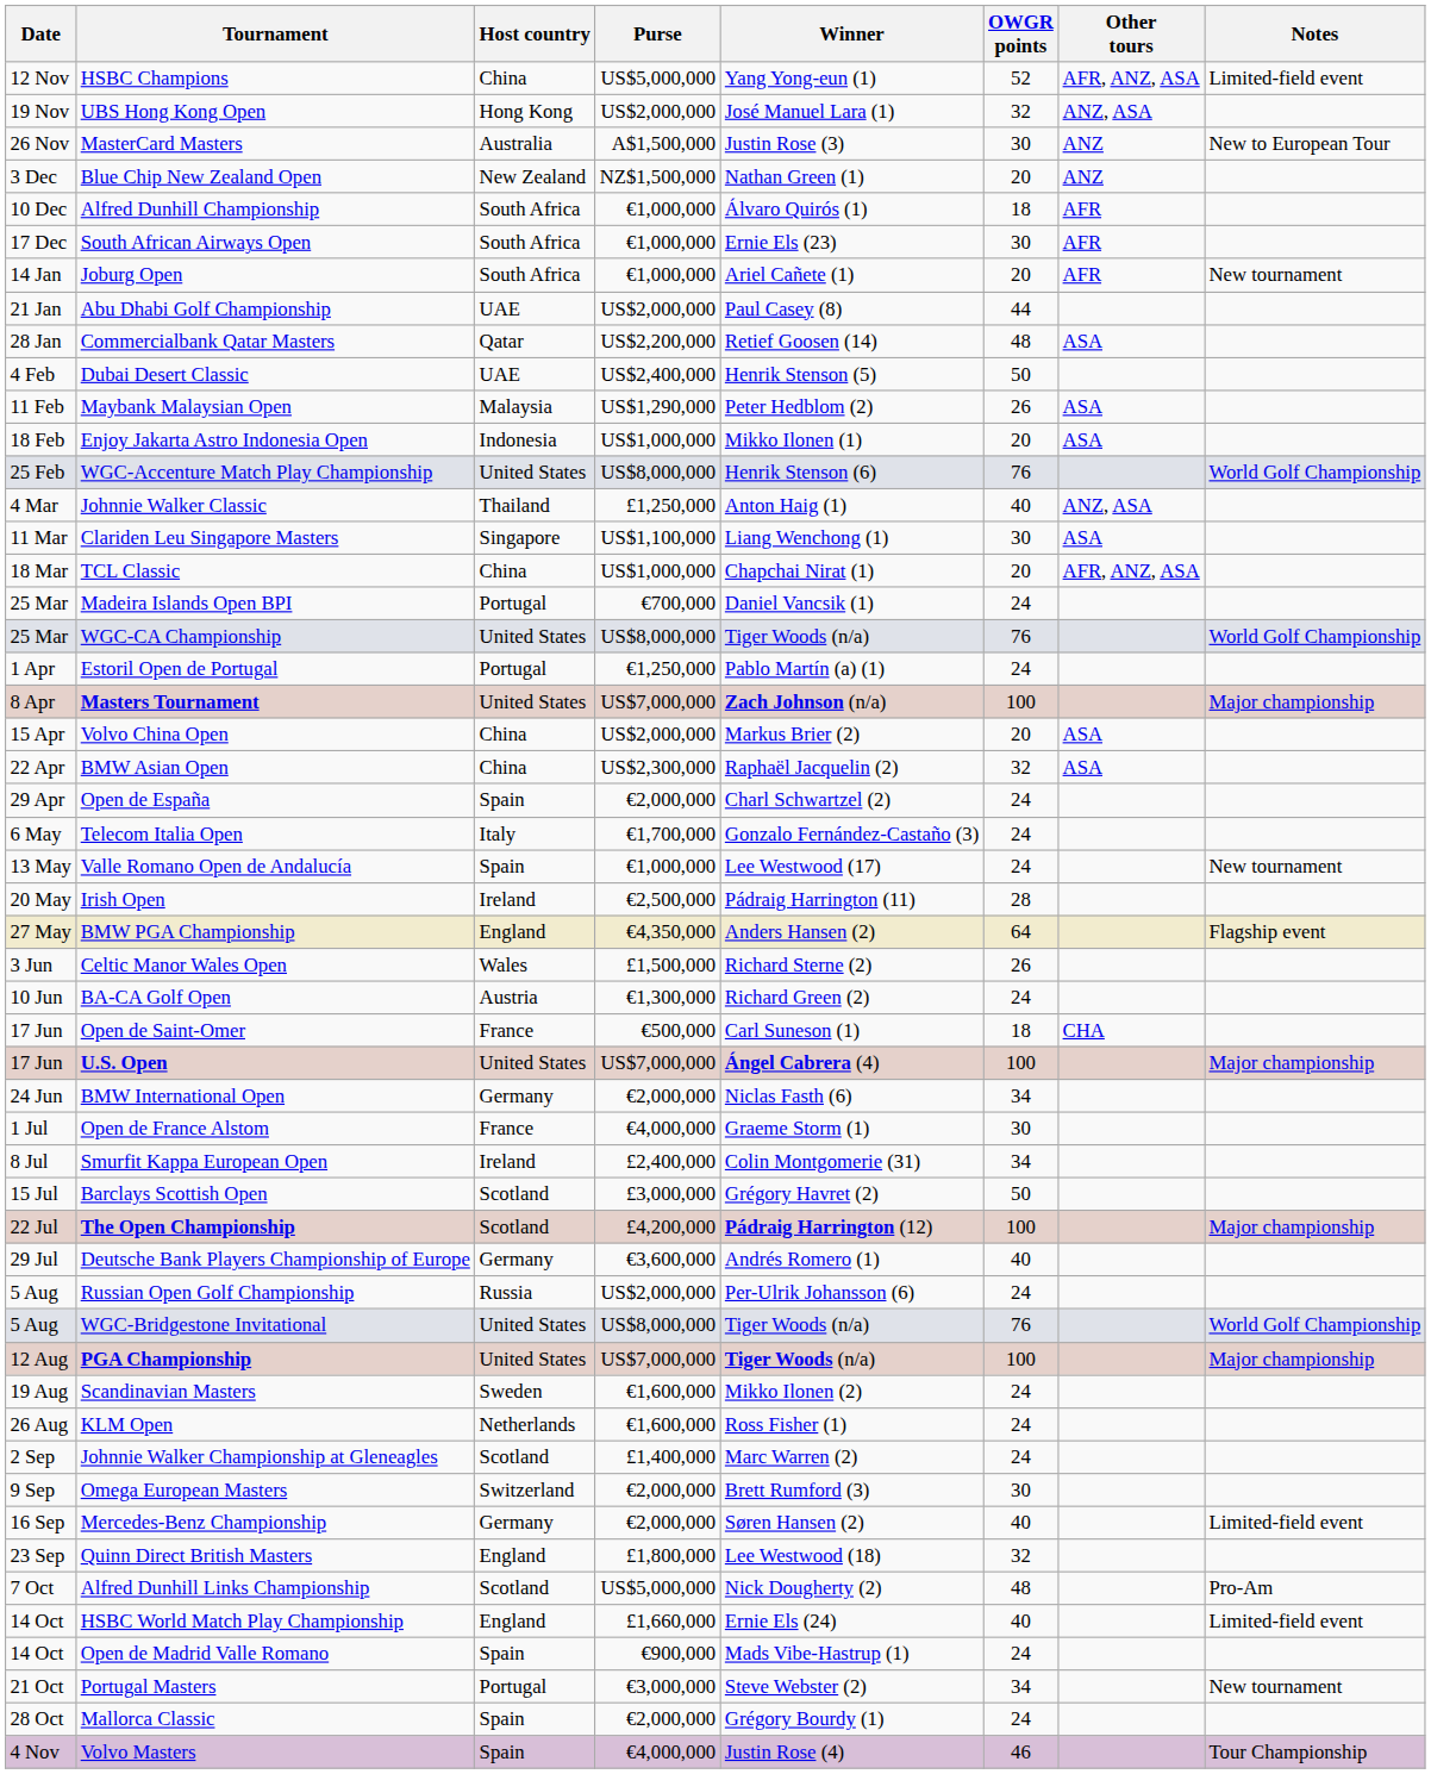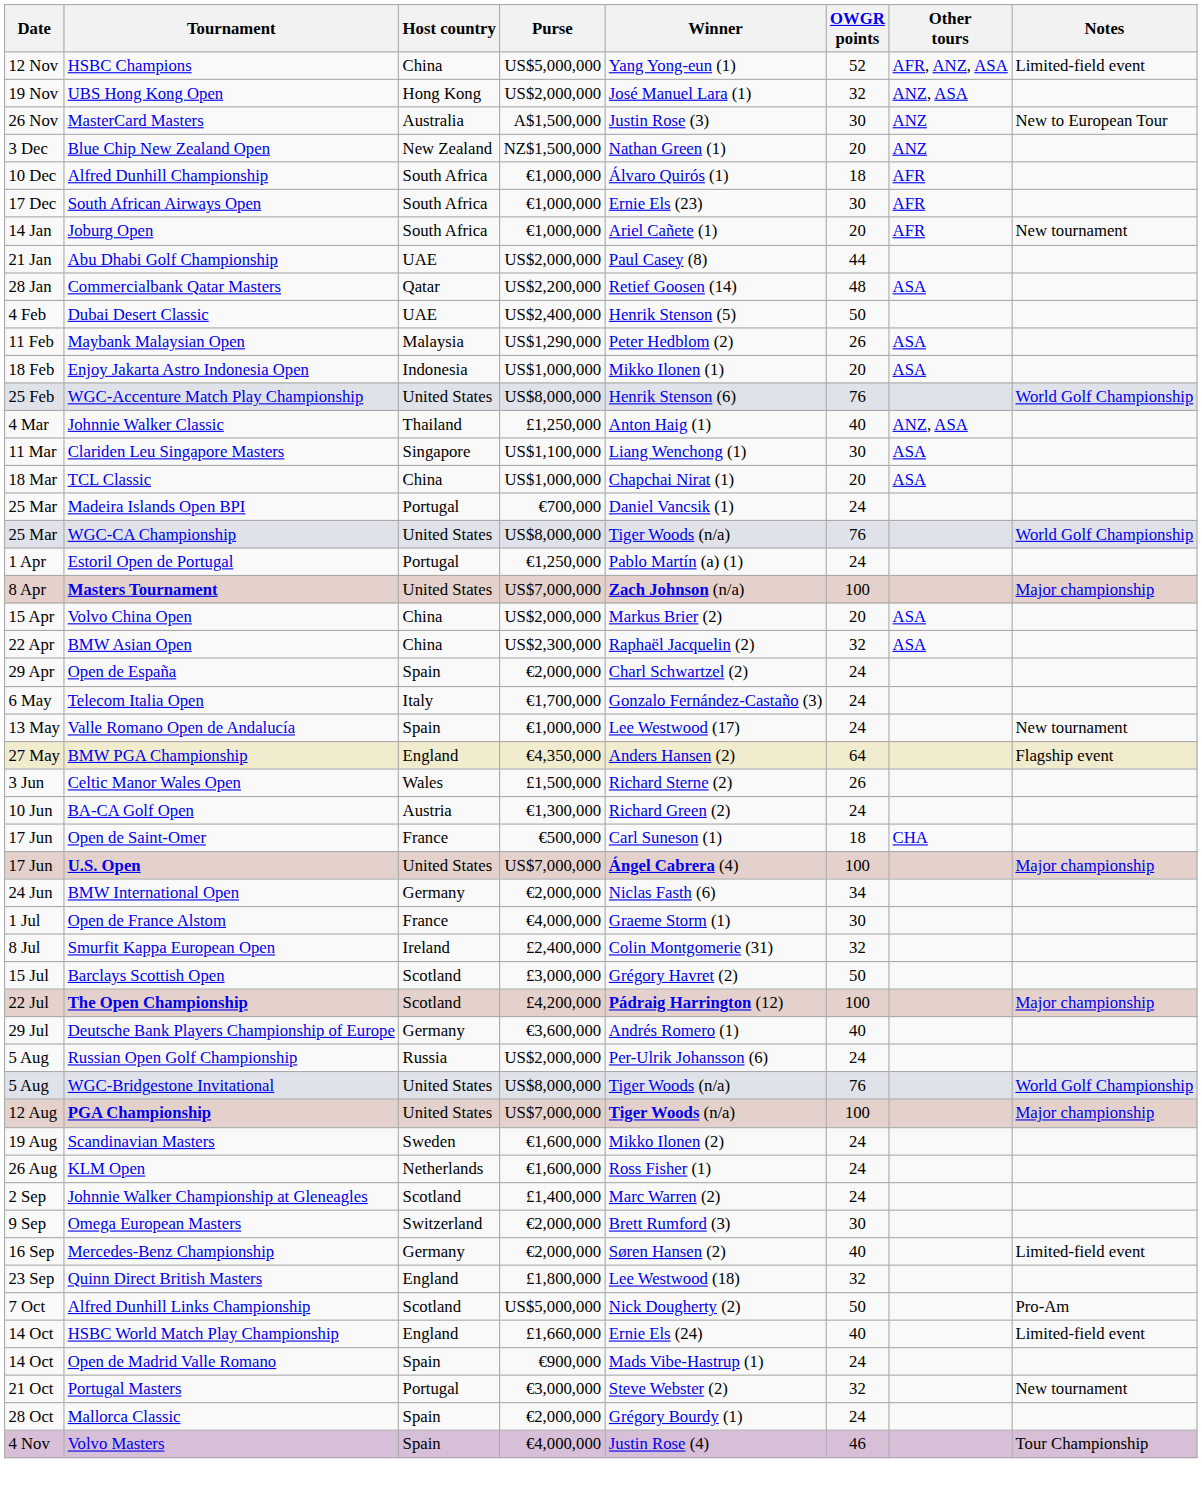TCL Classic | Other tours: AFR, ANZ, ASA -> ASA
- row: 20 May | Irish Open | Ireland | €2,500,000 | Pádraig Harrington (11) | 28
Smurfit Kappa European Open | OWGR points: 34 -> 32
Alfred Dunhill Links Championship | OWGR points: 48 -> 50
Portugal Masters | OWGR points: 34 -> 32
